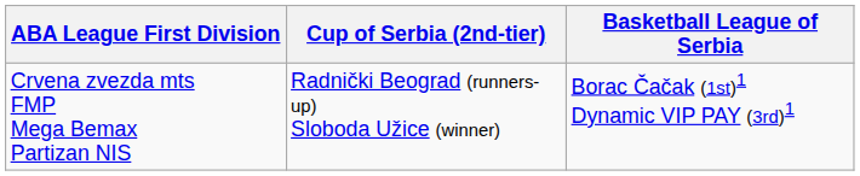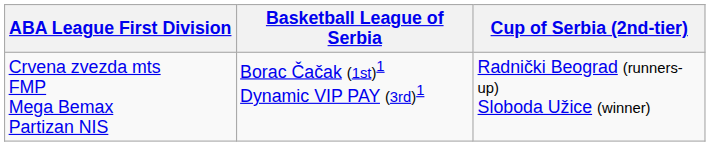columns swapped: Basketball League of Serbia <-> Cup of Serbia (2nd-tier)
